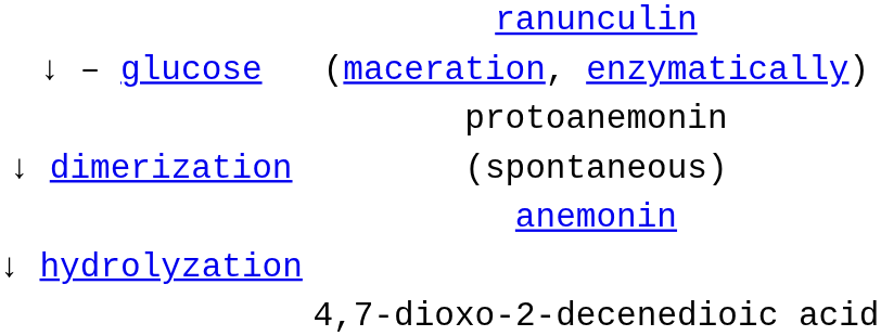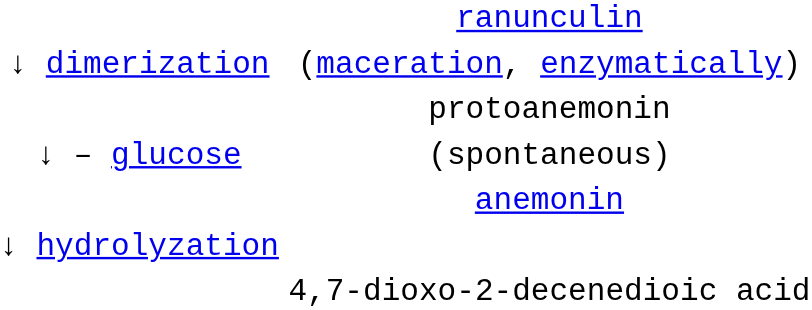(maceration, enzymatically) | column 1: ↓ – glucose -> ↓ dimerization
(spontaneous) | column 1: ↓ dimerization -> ↓ – glucose
